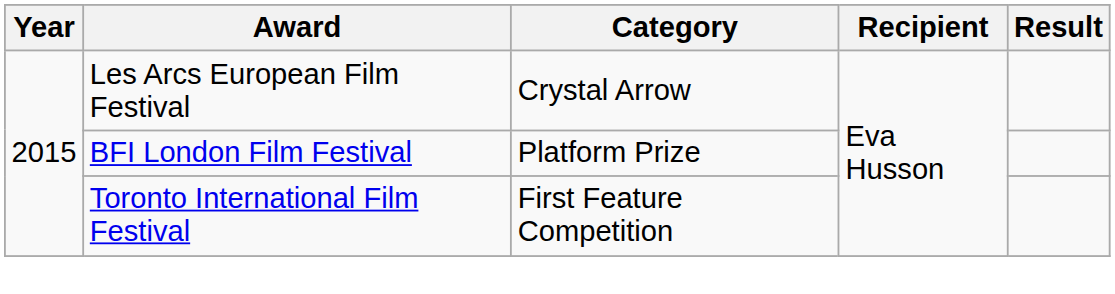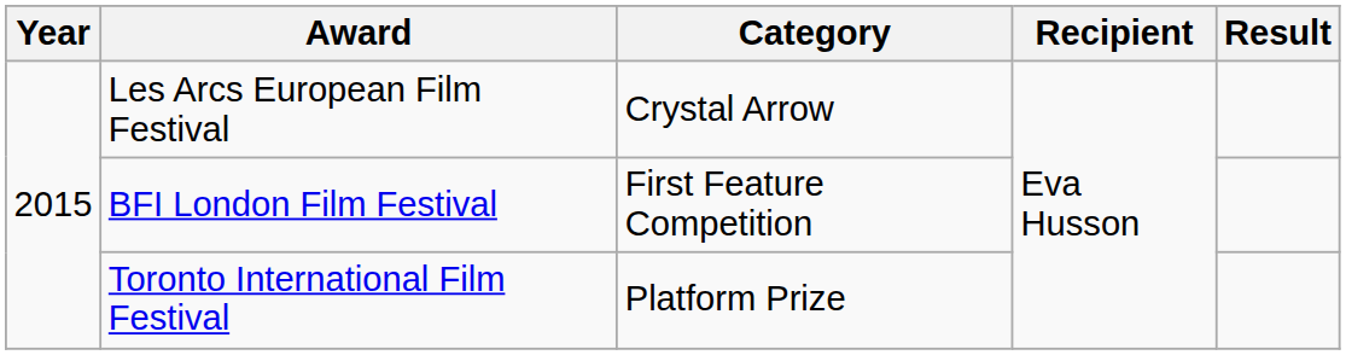BFI London Film Festival | Category: Platform Prize -> First Feature Competition
Toronto International Film Festival | Category: First Feature Competition -> Platform Prize
